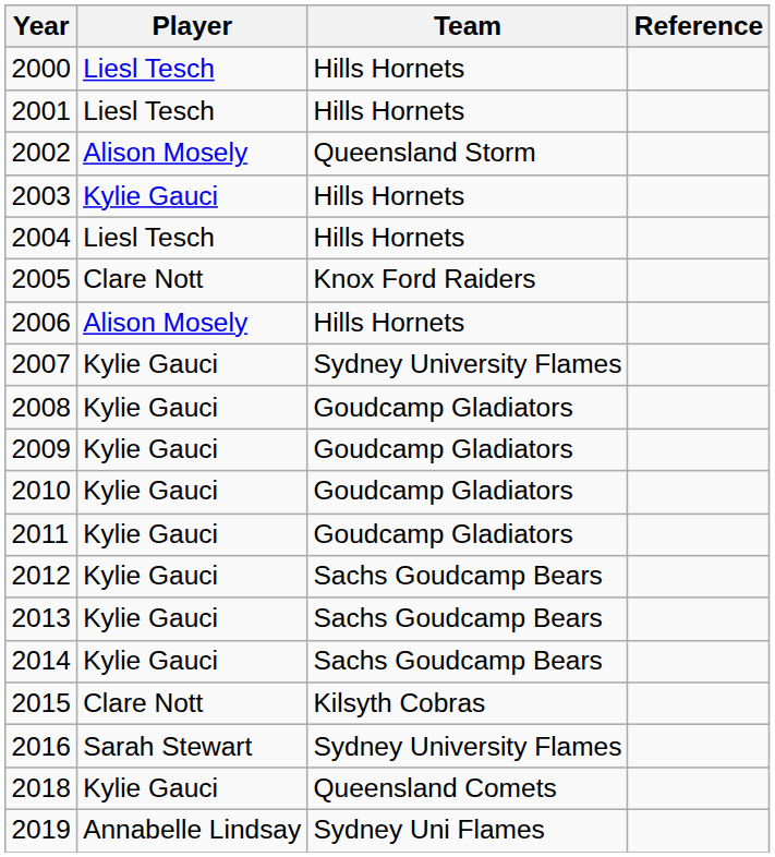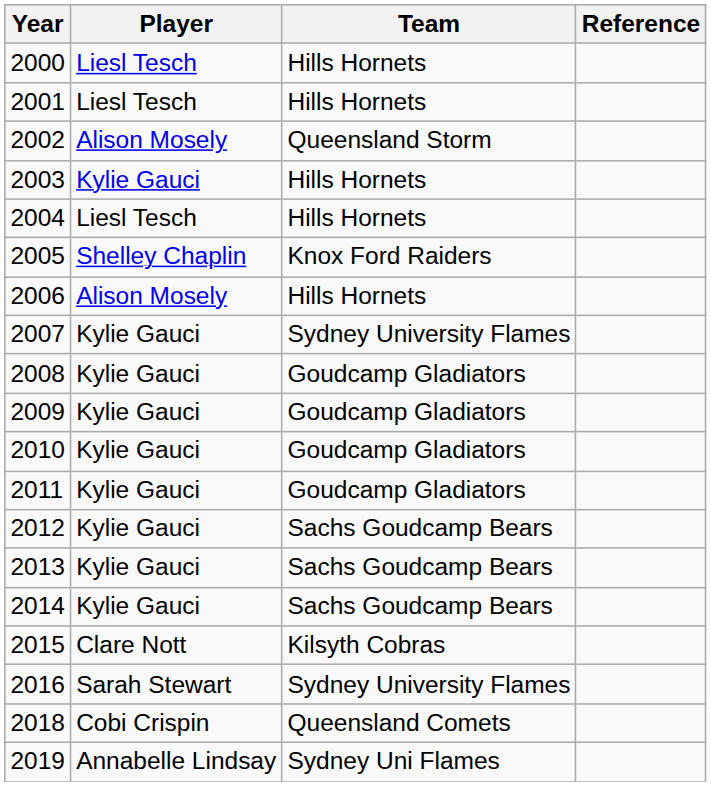2005 | Player: Clare Nott -> Shelley Chaplin
2018 | Player: Kylie Gauci -> Cobi Crispin
